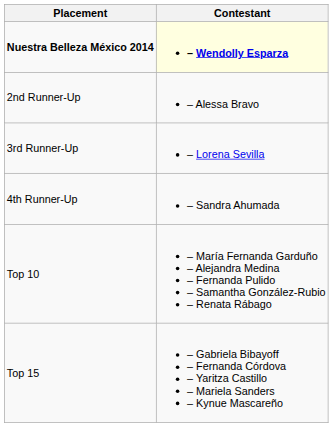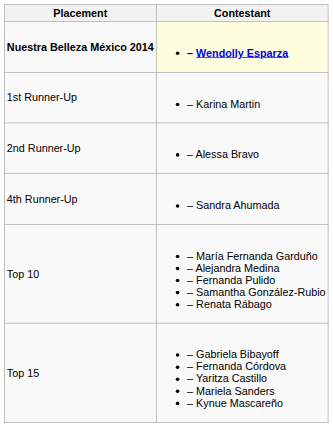+ row: 1st Runner-Up | – Karina Martin
- row: 3rd Runner-Up | – Lorena Sevilla
